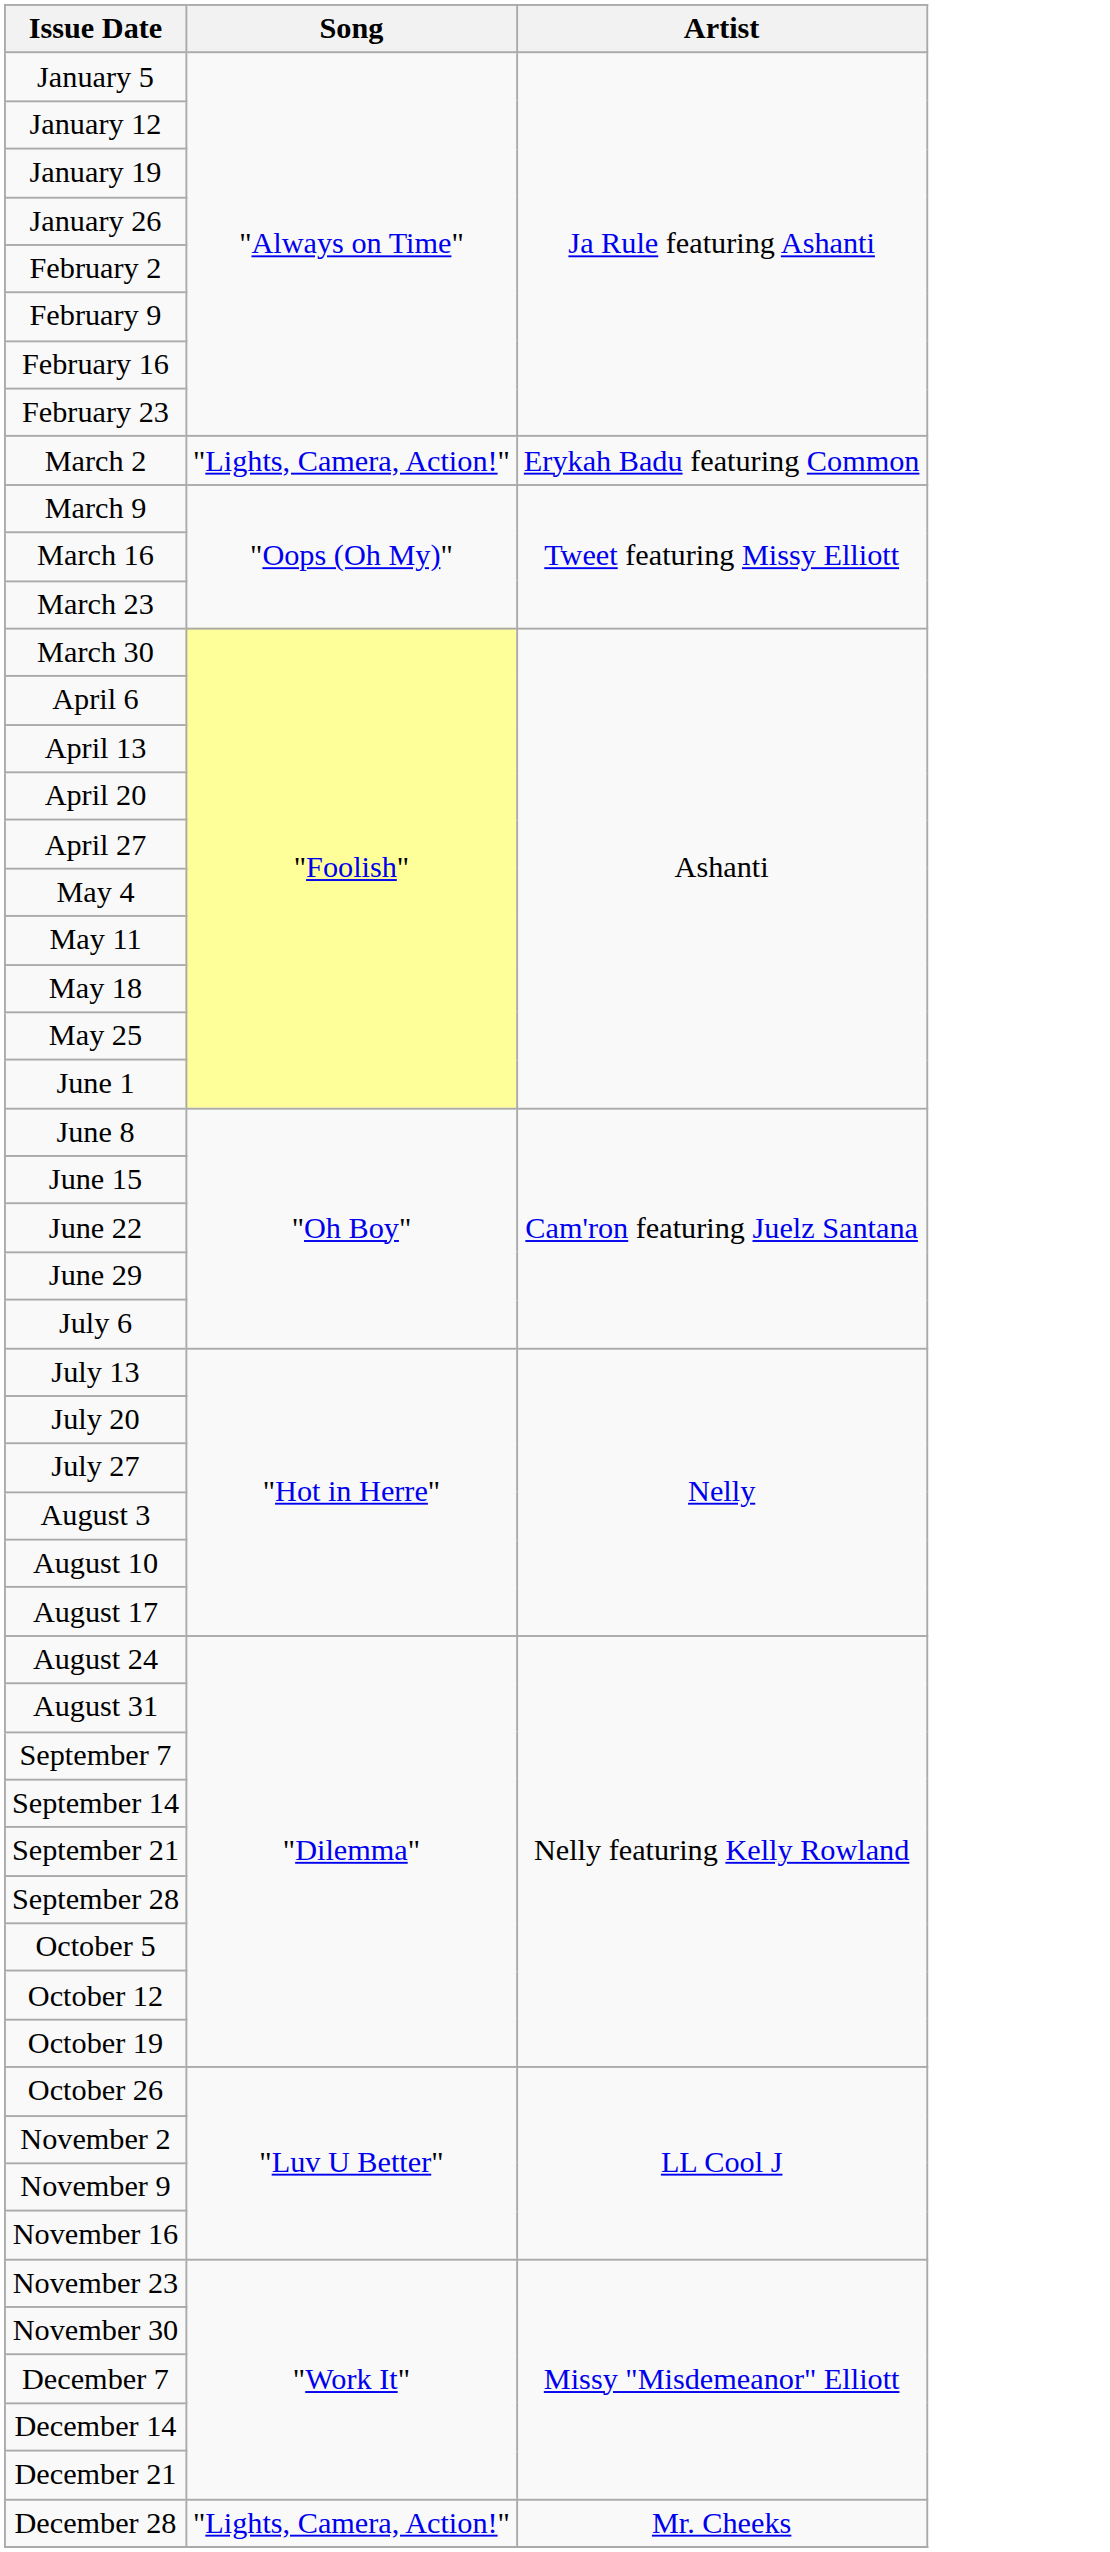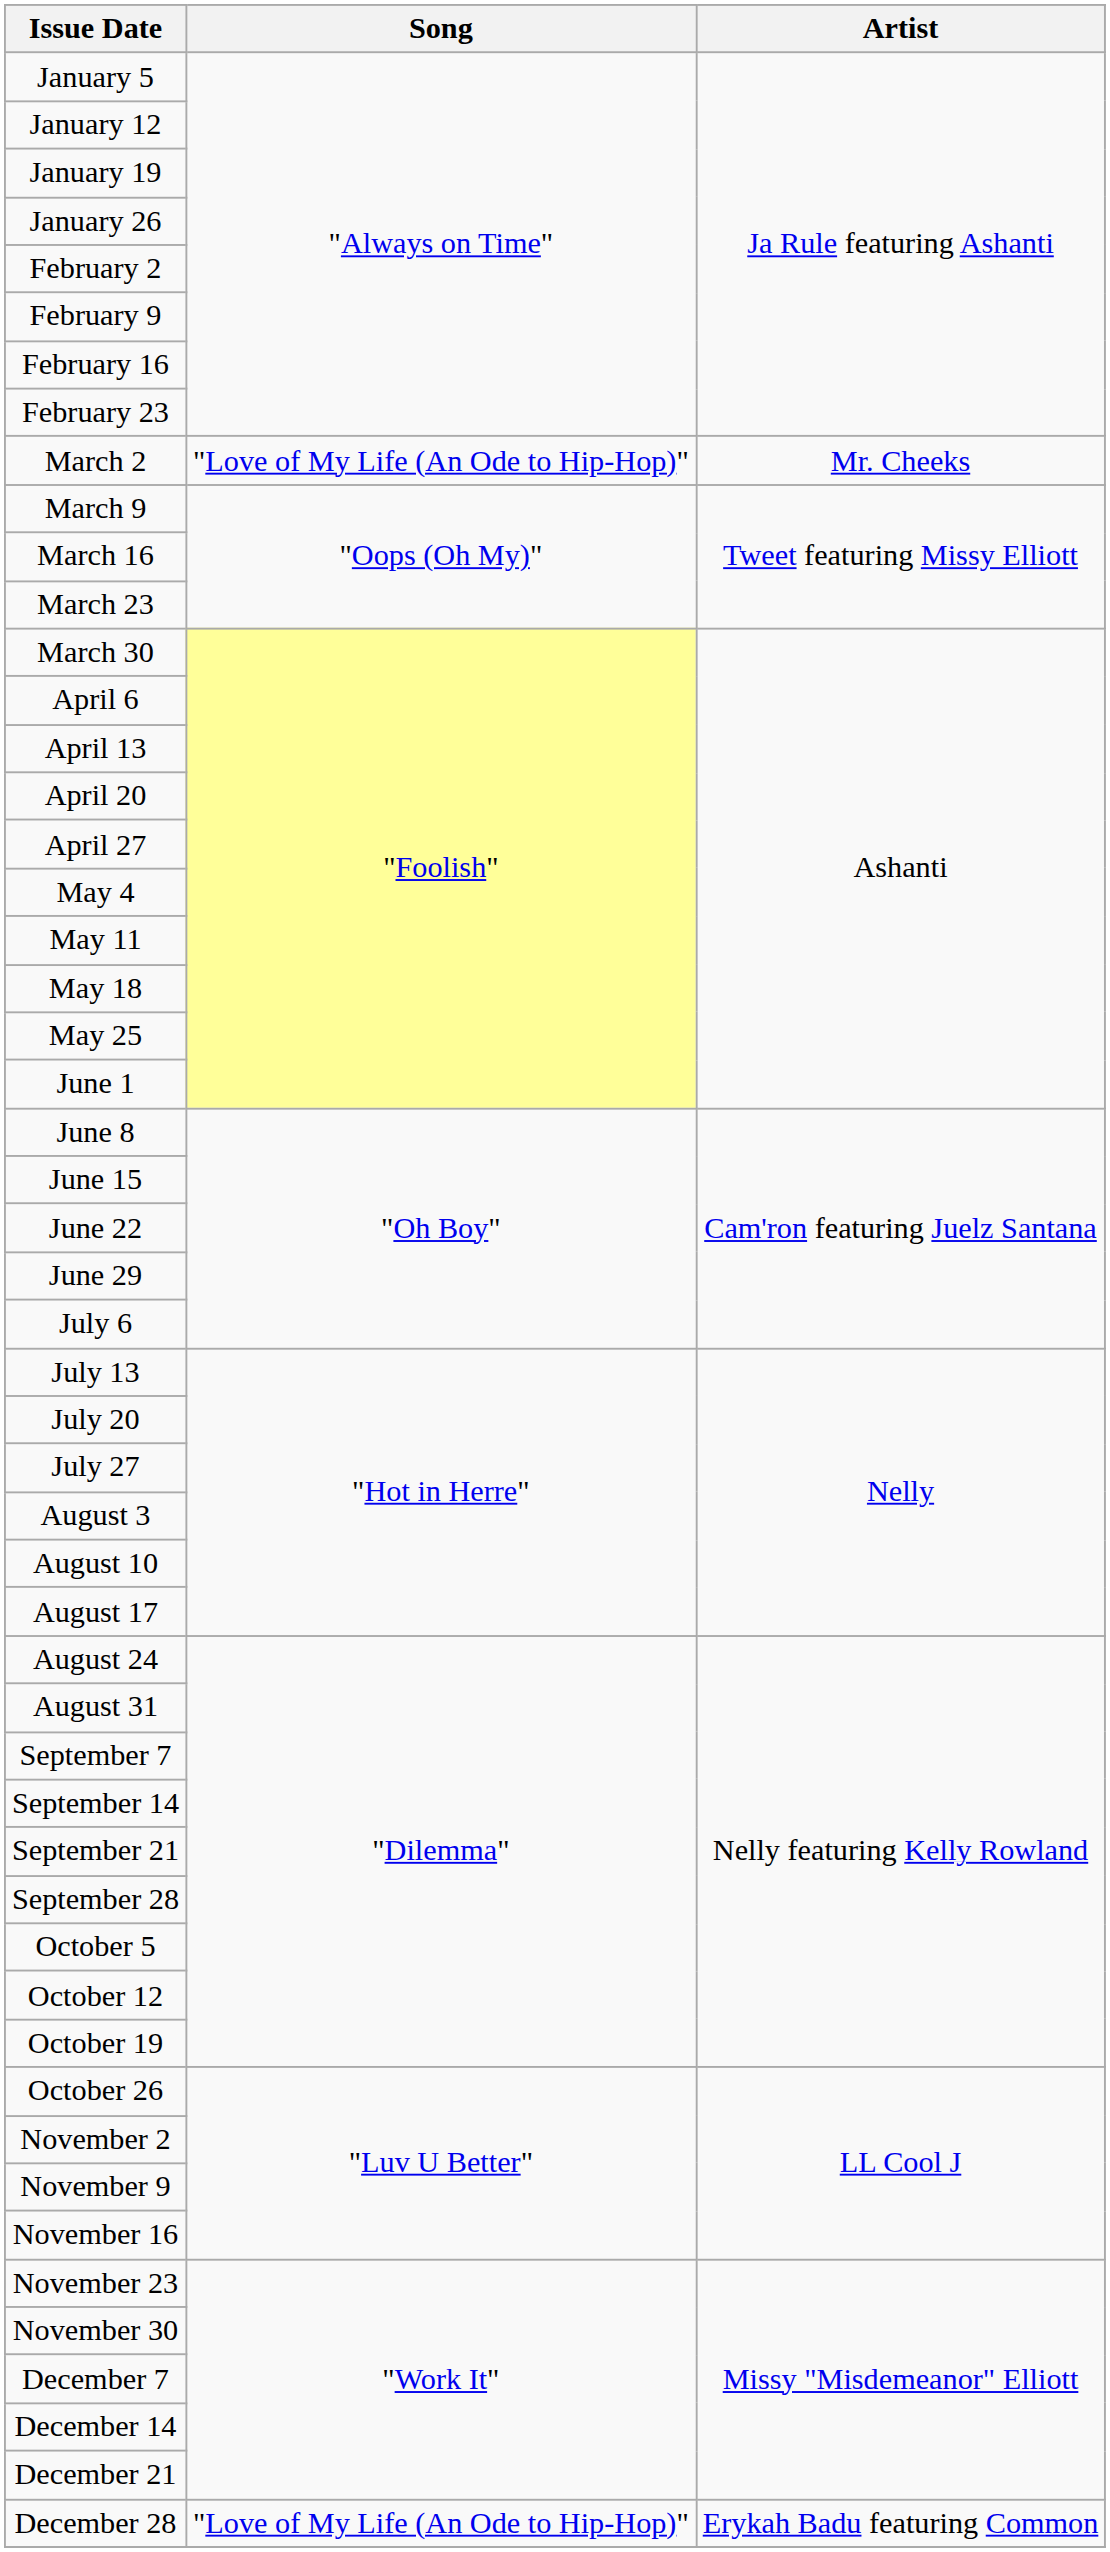March 2 | Song: "Lights, Camera, Action!" -> "Love of My Life (An Ode to Hip-Hop)"
March 2 | Artist: Erykah Badu featuring Common -> Mr. Cheeks
December 28 | Song: "Lights, Camera, Action!" -> "Love of My Life (An Ode to Hip-Hop)"
December 28 | Artist: Mr. Cheeks -> Erykah Badu featuring Common
